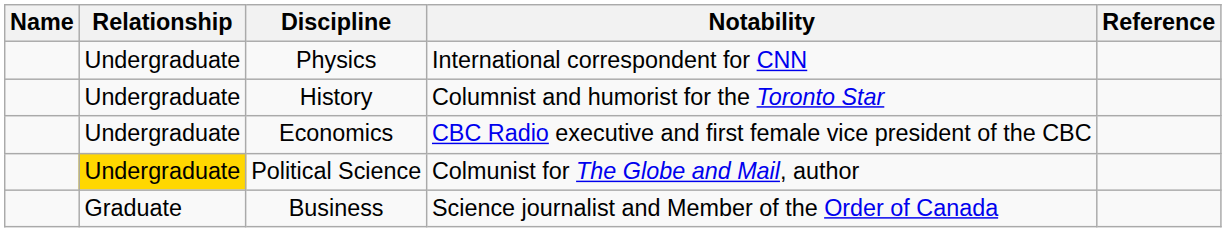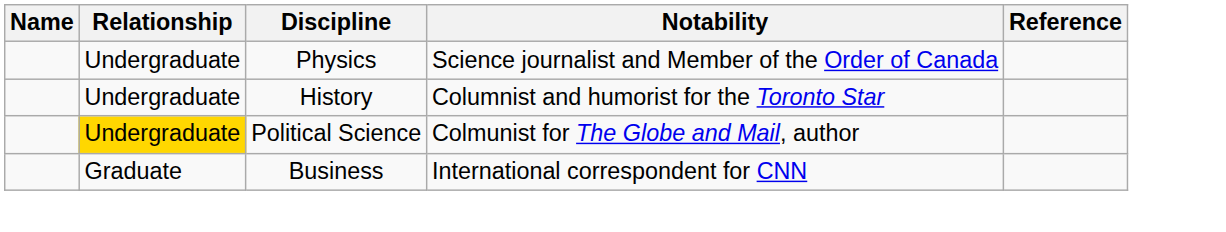Physics | Notability: International correspondent for CNN -> Science journalist and Member of the Order of Canada
- row: Undergraduate | Economics | CBC Radio executive and first female vice president of the CBC
Business | Notability: Science journalist and Member of the Order of Canada -> International correspondent for CNN
